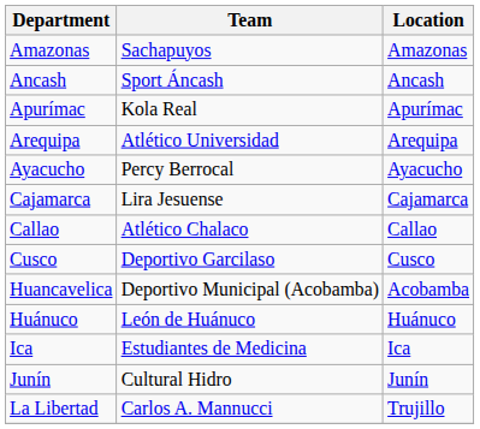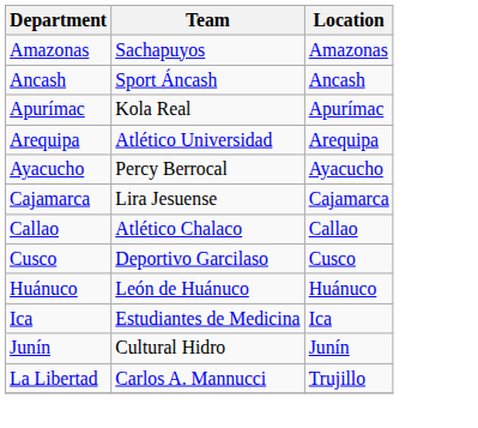- row: Huancavelica | Deportivo Municipal (Acobamba) | Acobamba
